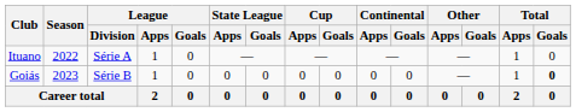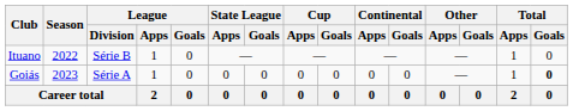Ituano | League / Division: Série A -> Série B
Goiás | League / Division: Série B -> Série A
